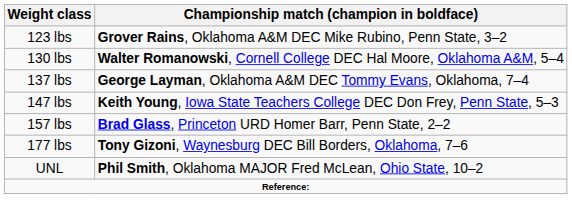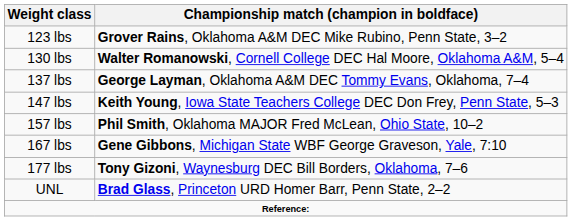157 lbs | Championship match (champion in boldface): Brad Glass, Princeton URD Homer Barr, Penn State, 2–2 -> Phil Smith, Oklahoma MAJOR Fred McLean, Ohio State, 10–2
+ row: 167 lbs | Gene Gibbons, Michigan State WBF George Graveson, Yale, 7:10
UNL | Championship match (champion in boldface): Phil Smith, Oklahoma MAJOR Fred McLean, Ohio State, 10–2 -> Brad Glass, Princeton URD Homer Barr, Penn State, 2–2
